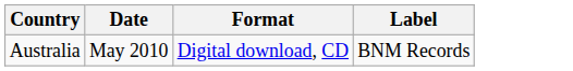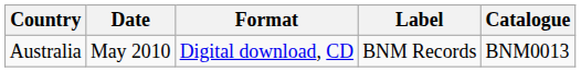+ column: Catalogue | BNM0013
